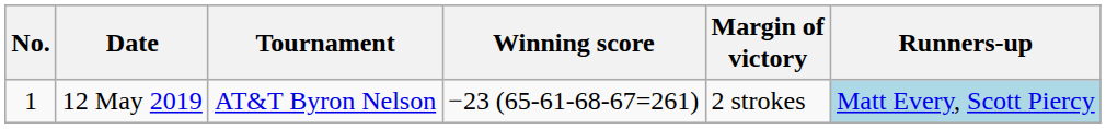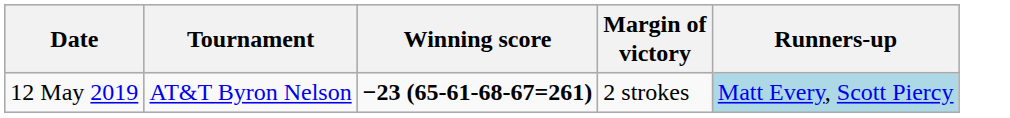- column: No. | 1
12 May 2019 | Winning score: normal -> bold
